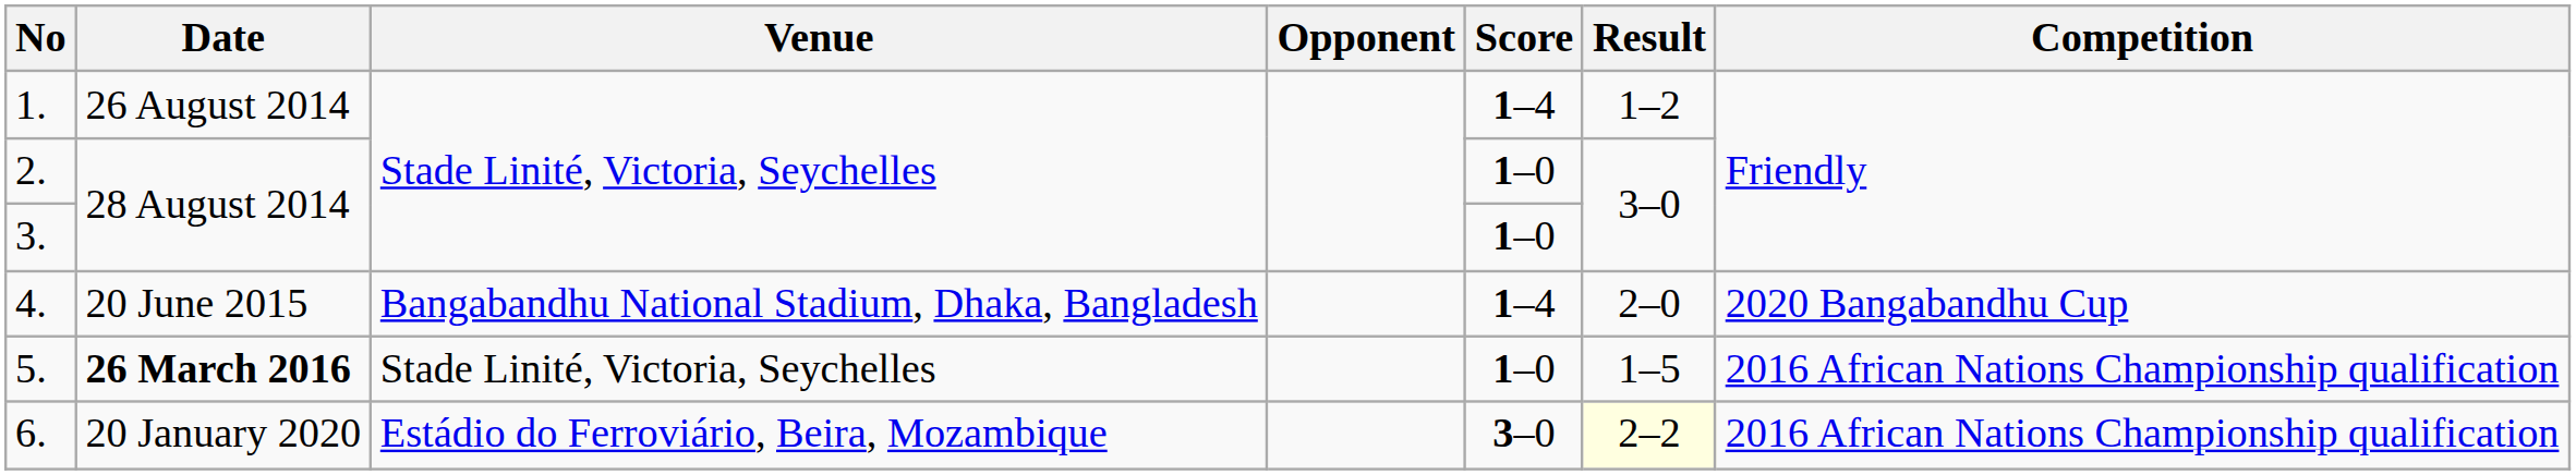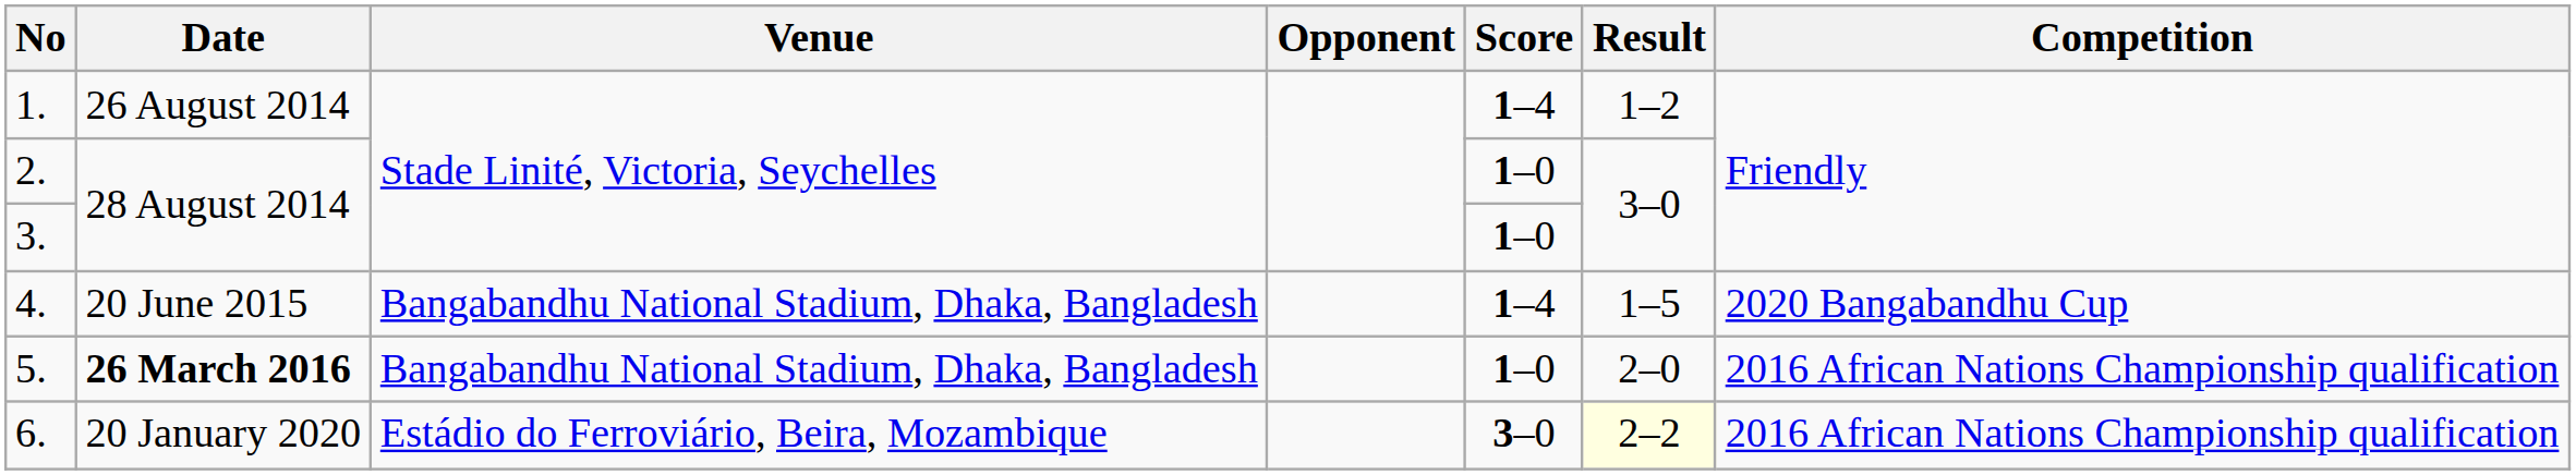4. | Result: 2–0 -> 1–5
5. | Venue: Stade Linité, Victoria, Seychelles -> Bangabandhu National Stadium, Dhaka, Bangladesh
5. | Result: 1–5 -> 2–0
